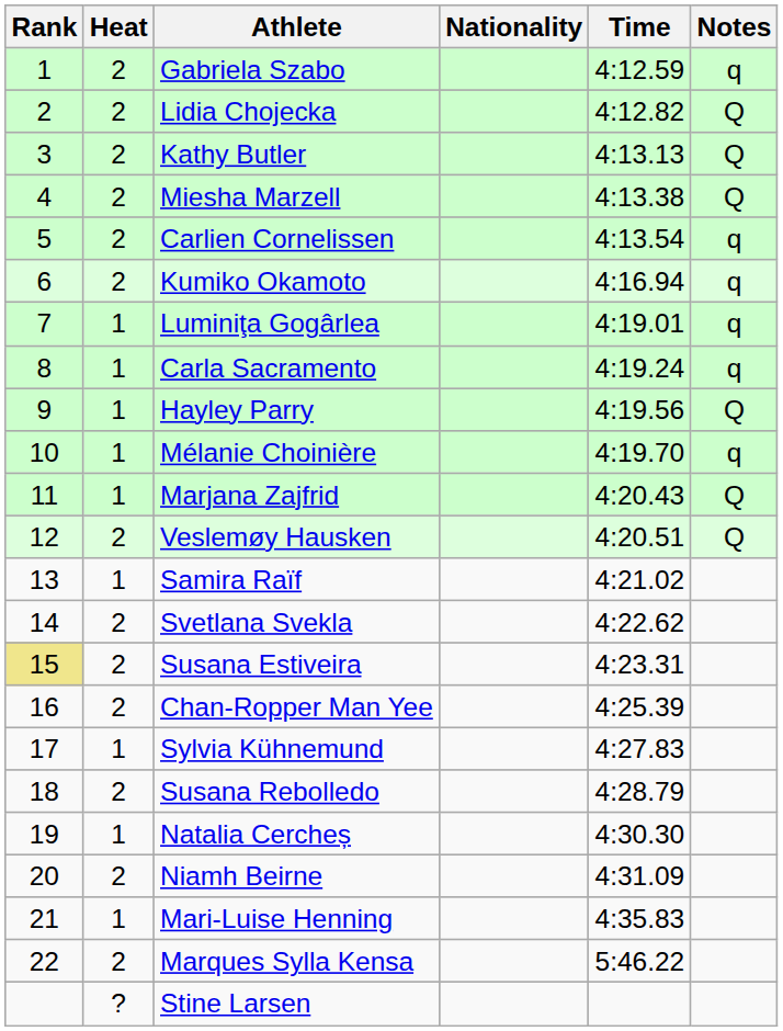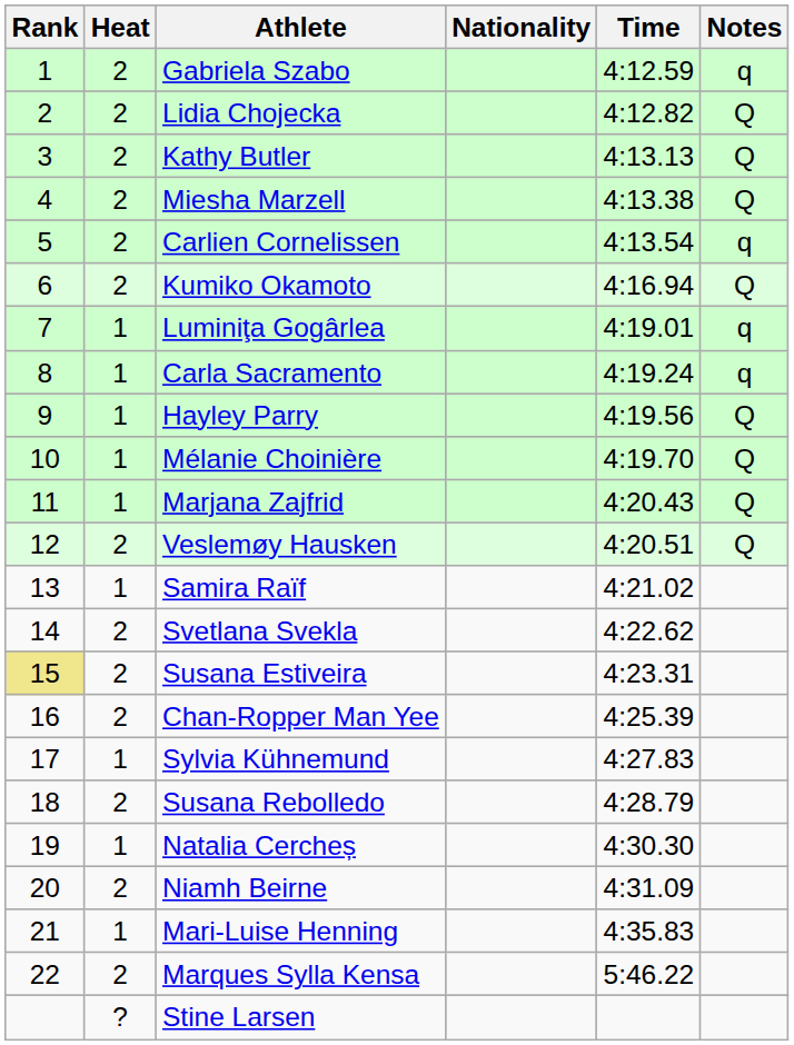Kumiko Okamoto | Notes: q -> Q
Mélanie Choinière | Notes: q -> Q
